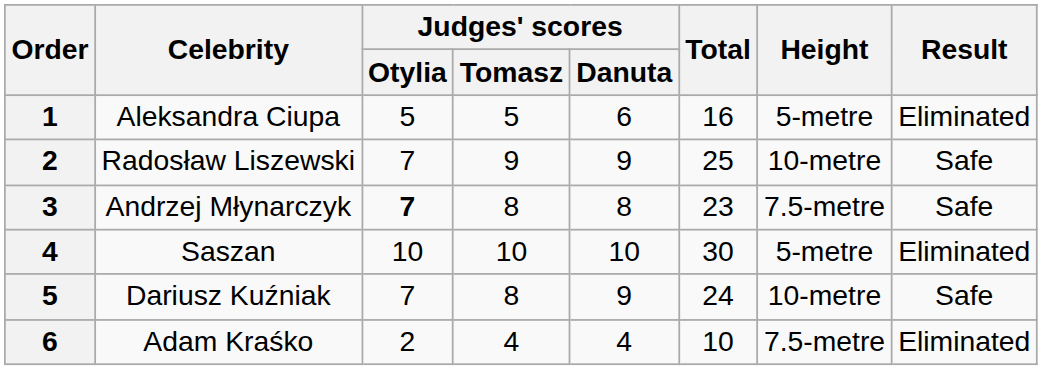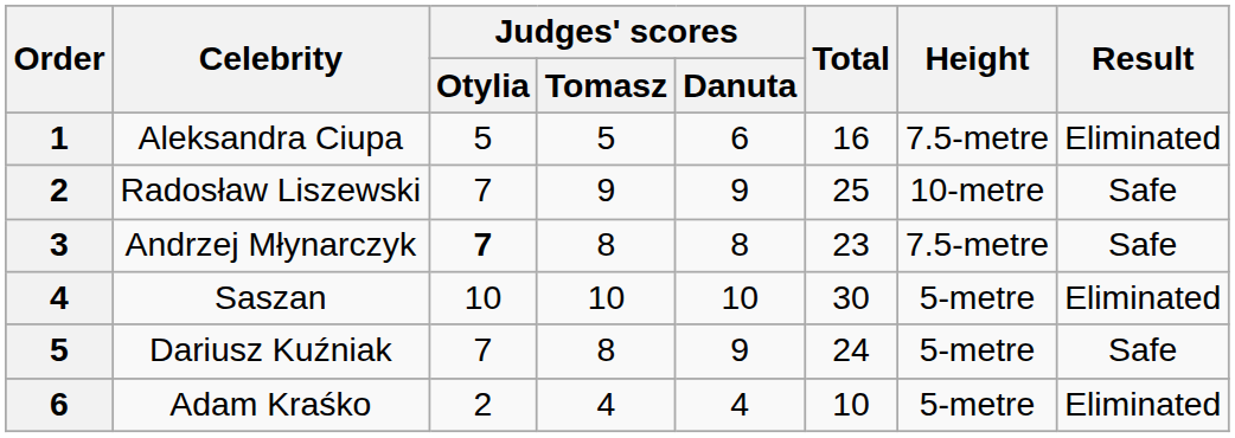Aleksandra Ciupa | Height: 5-metre -> 7.5-metre
Dariusz Kuźniak | Height: 10-metre -> 5-metre
Adam Kraśko | Height: 7.5-metre -> 5-metre
